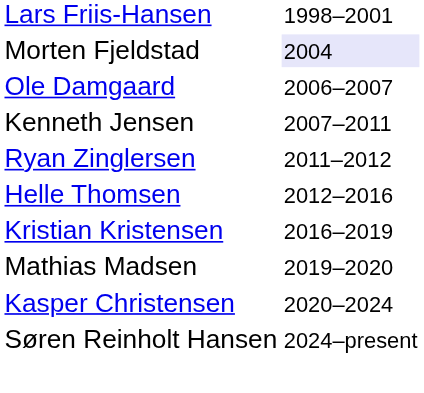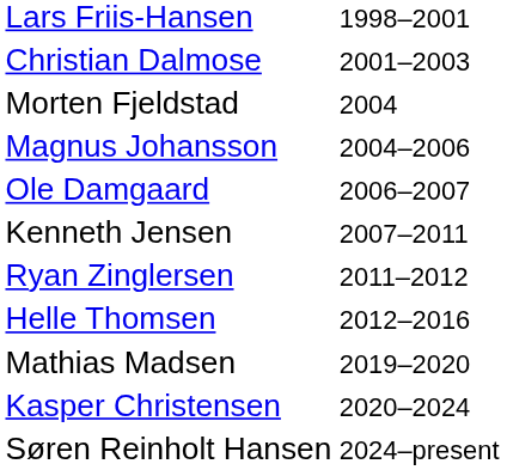+ row: Christian Dalmose | 2001–2003
Morten Fjeldstad | column 3: lavender background -> no background
+ row: Magnus Johansson | 2004–2006
- row: Kristian Kristensen | 2016–2019
